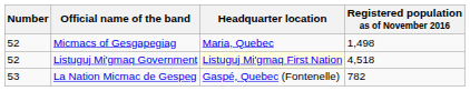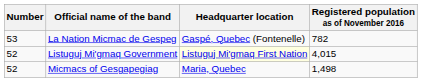rows swapped: La Nation Micmac de Gespeg <-> Micmacs of Gesgapegiag
Listuguj Mi'gmaq Government | Registered population as of November 2016: 4,518 -> 4,015
